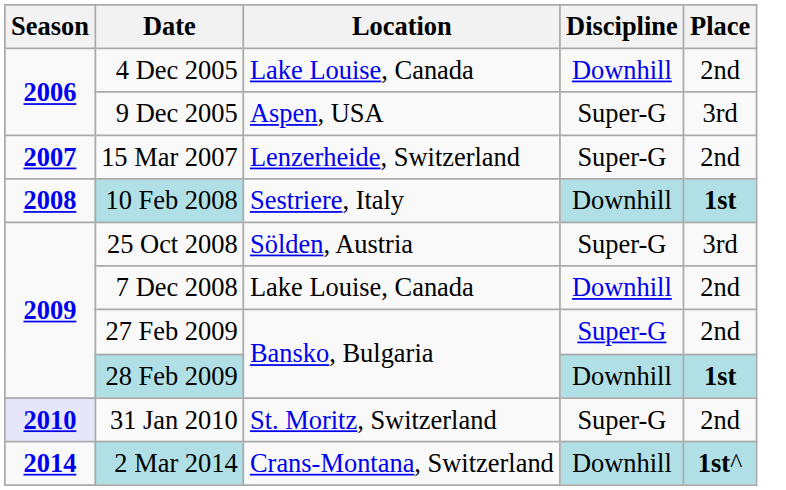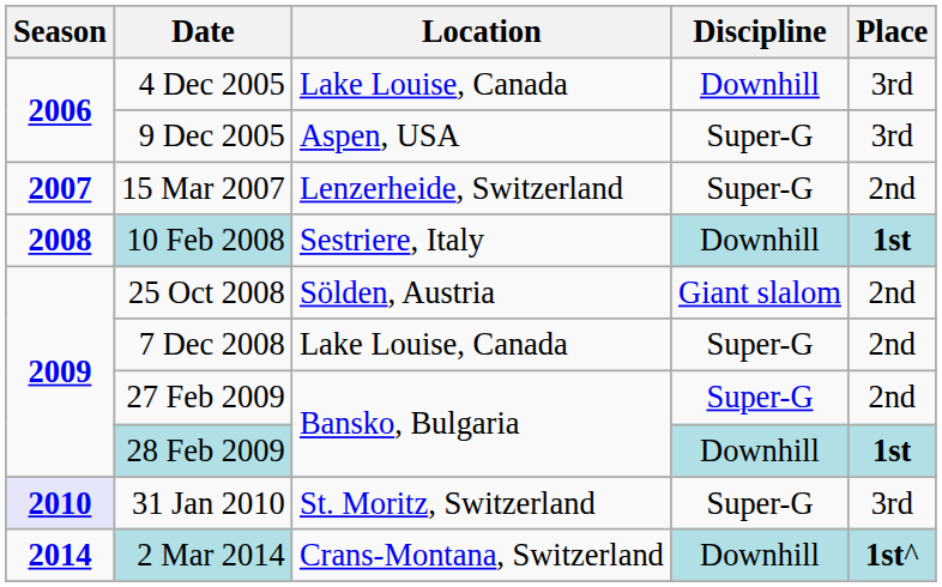4 Dec 2005 | Place: 2nd -> 3rd
25 Oct 2008 | Discipline: Super-G -> Giant slalom
25 Oct 2008 | Place: 3rd -> 2nd
7 Dec 2008 | Discipline: Downhill -> Super-G
31 Jan 2010 | Place: 2nd -> 3rd
